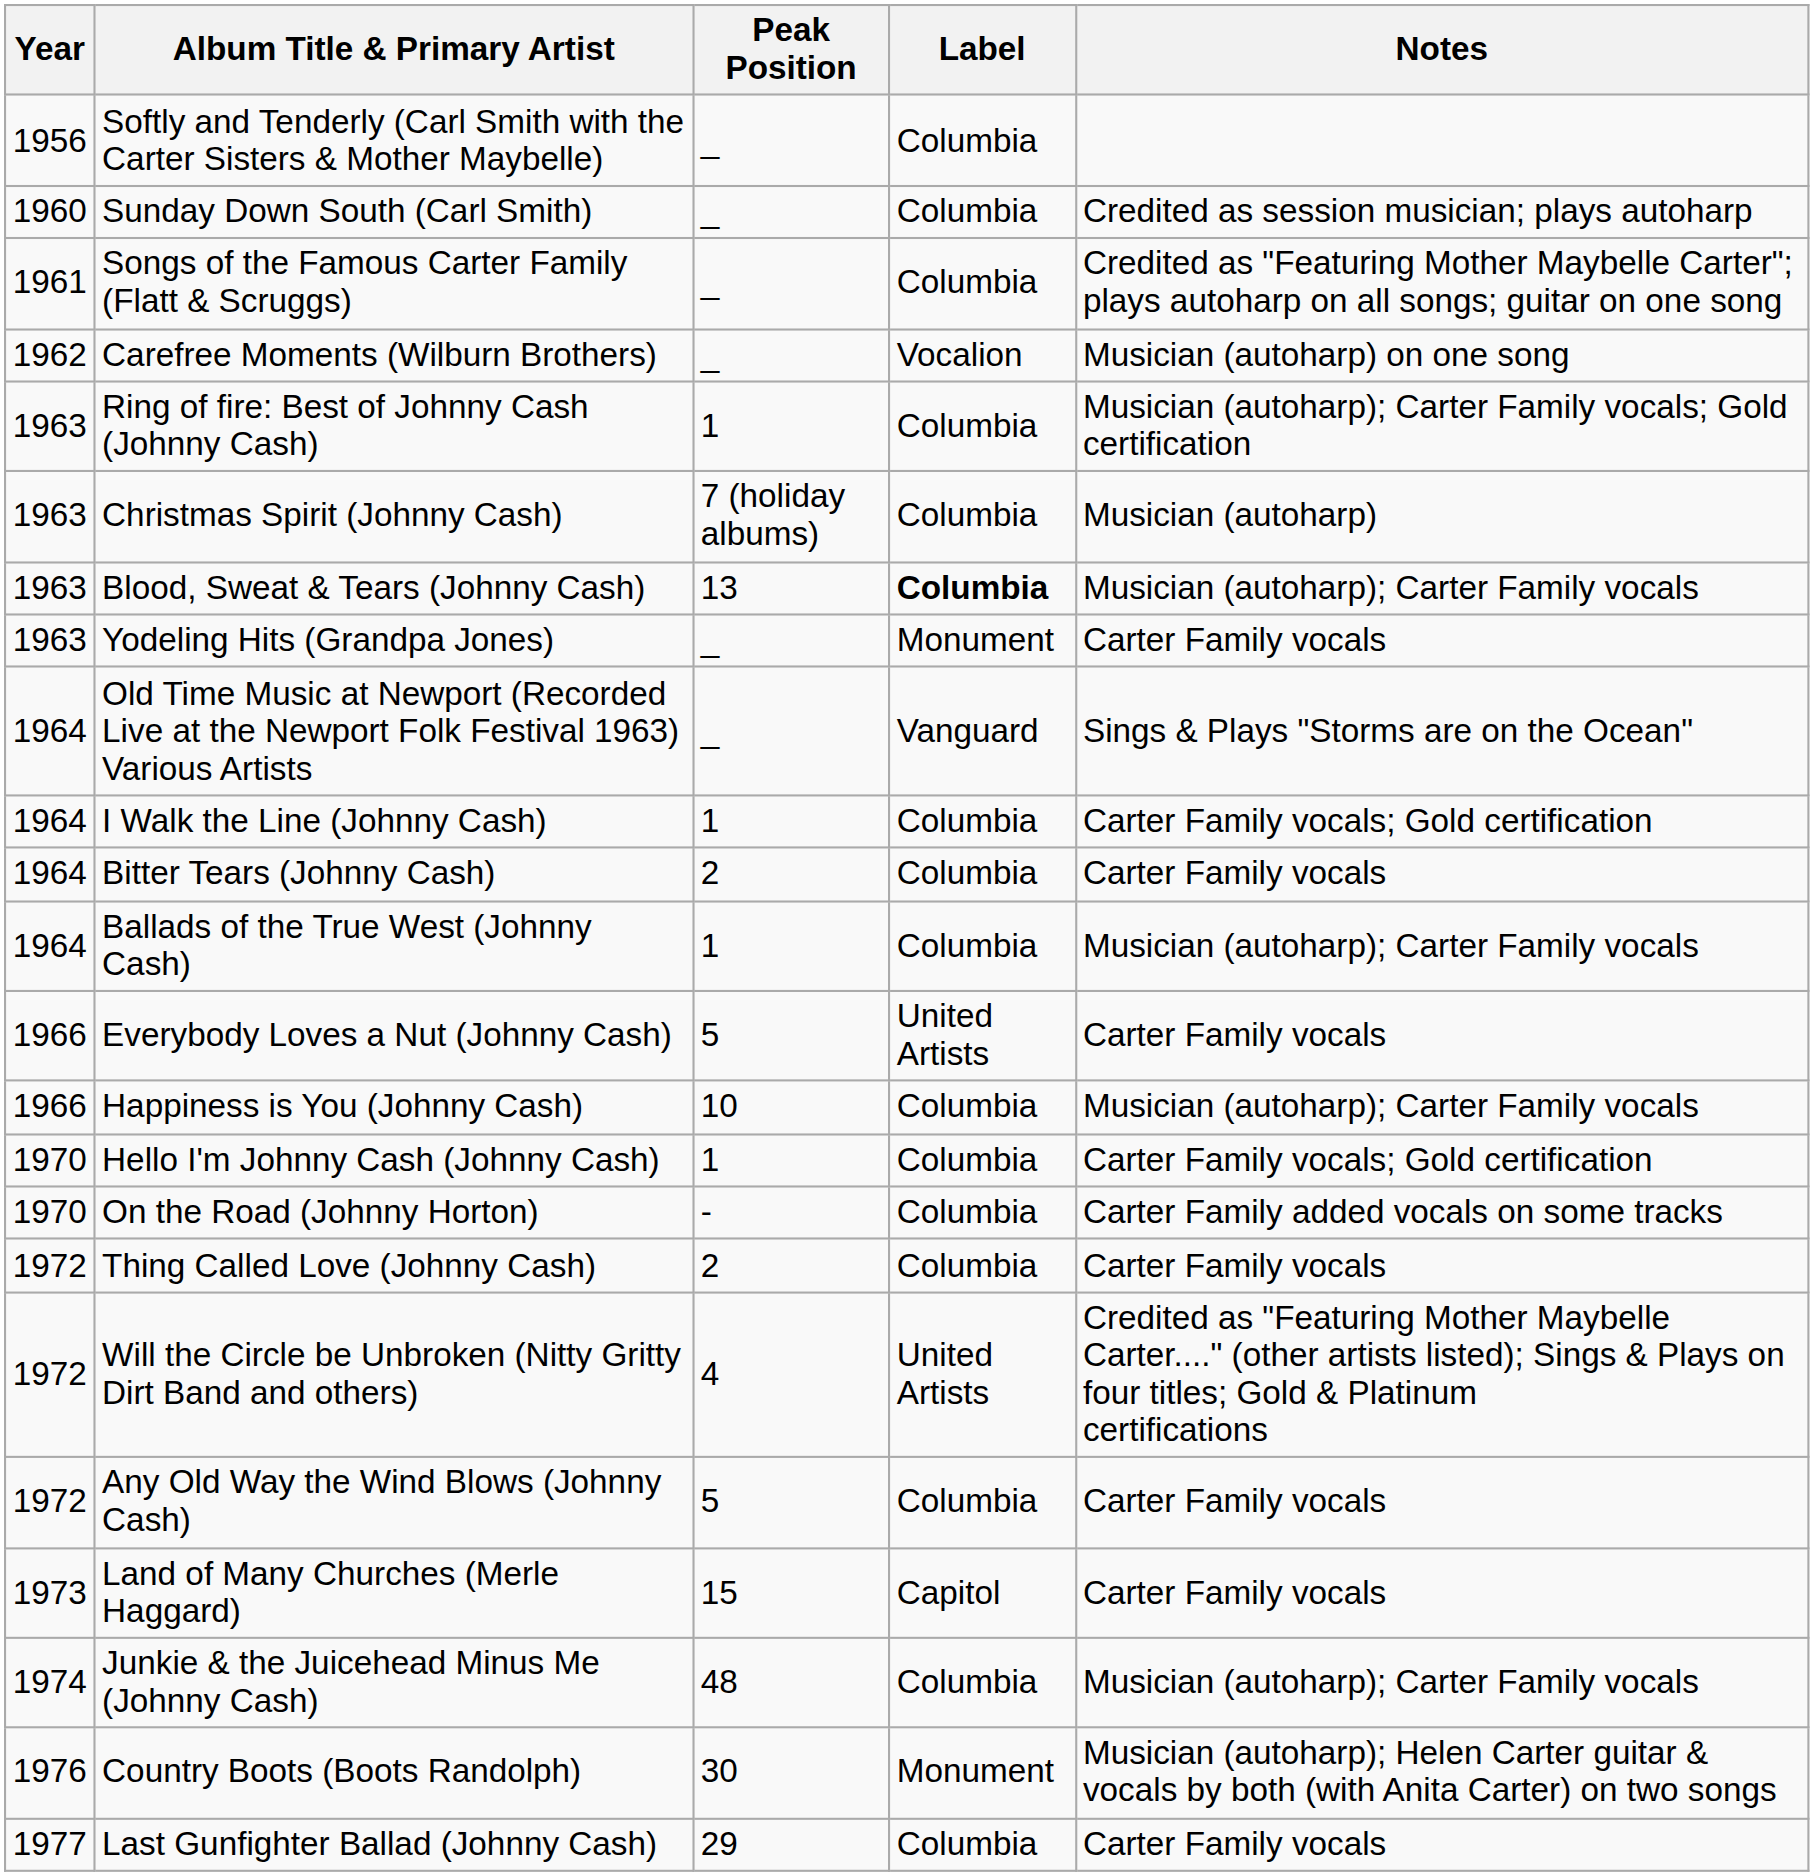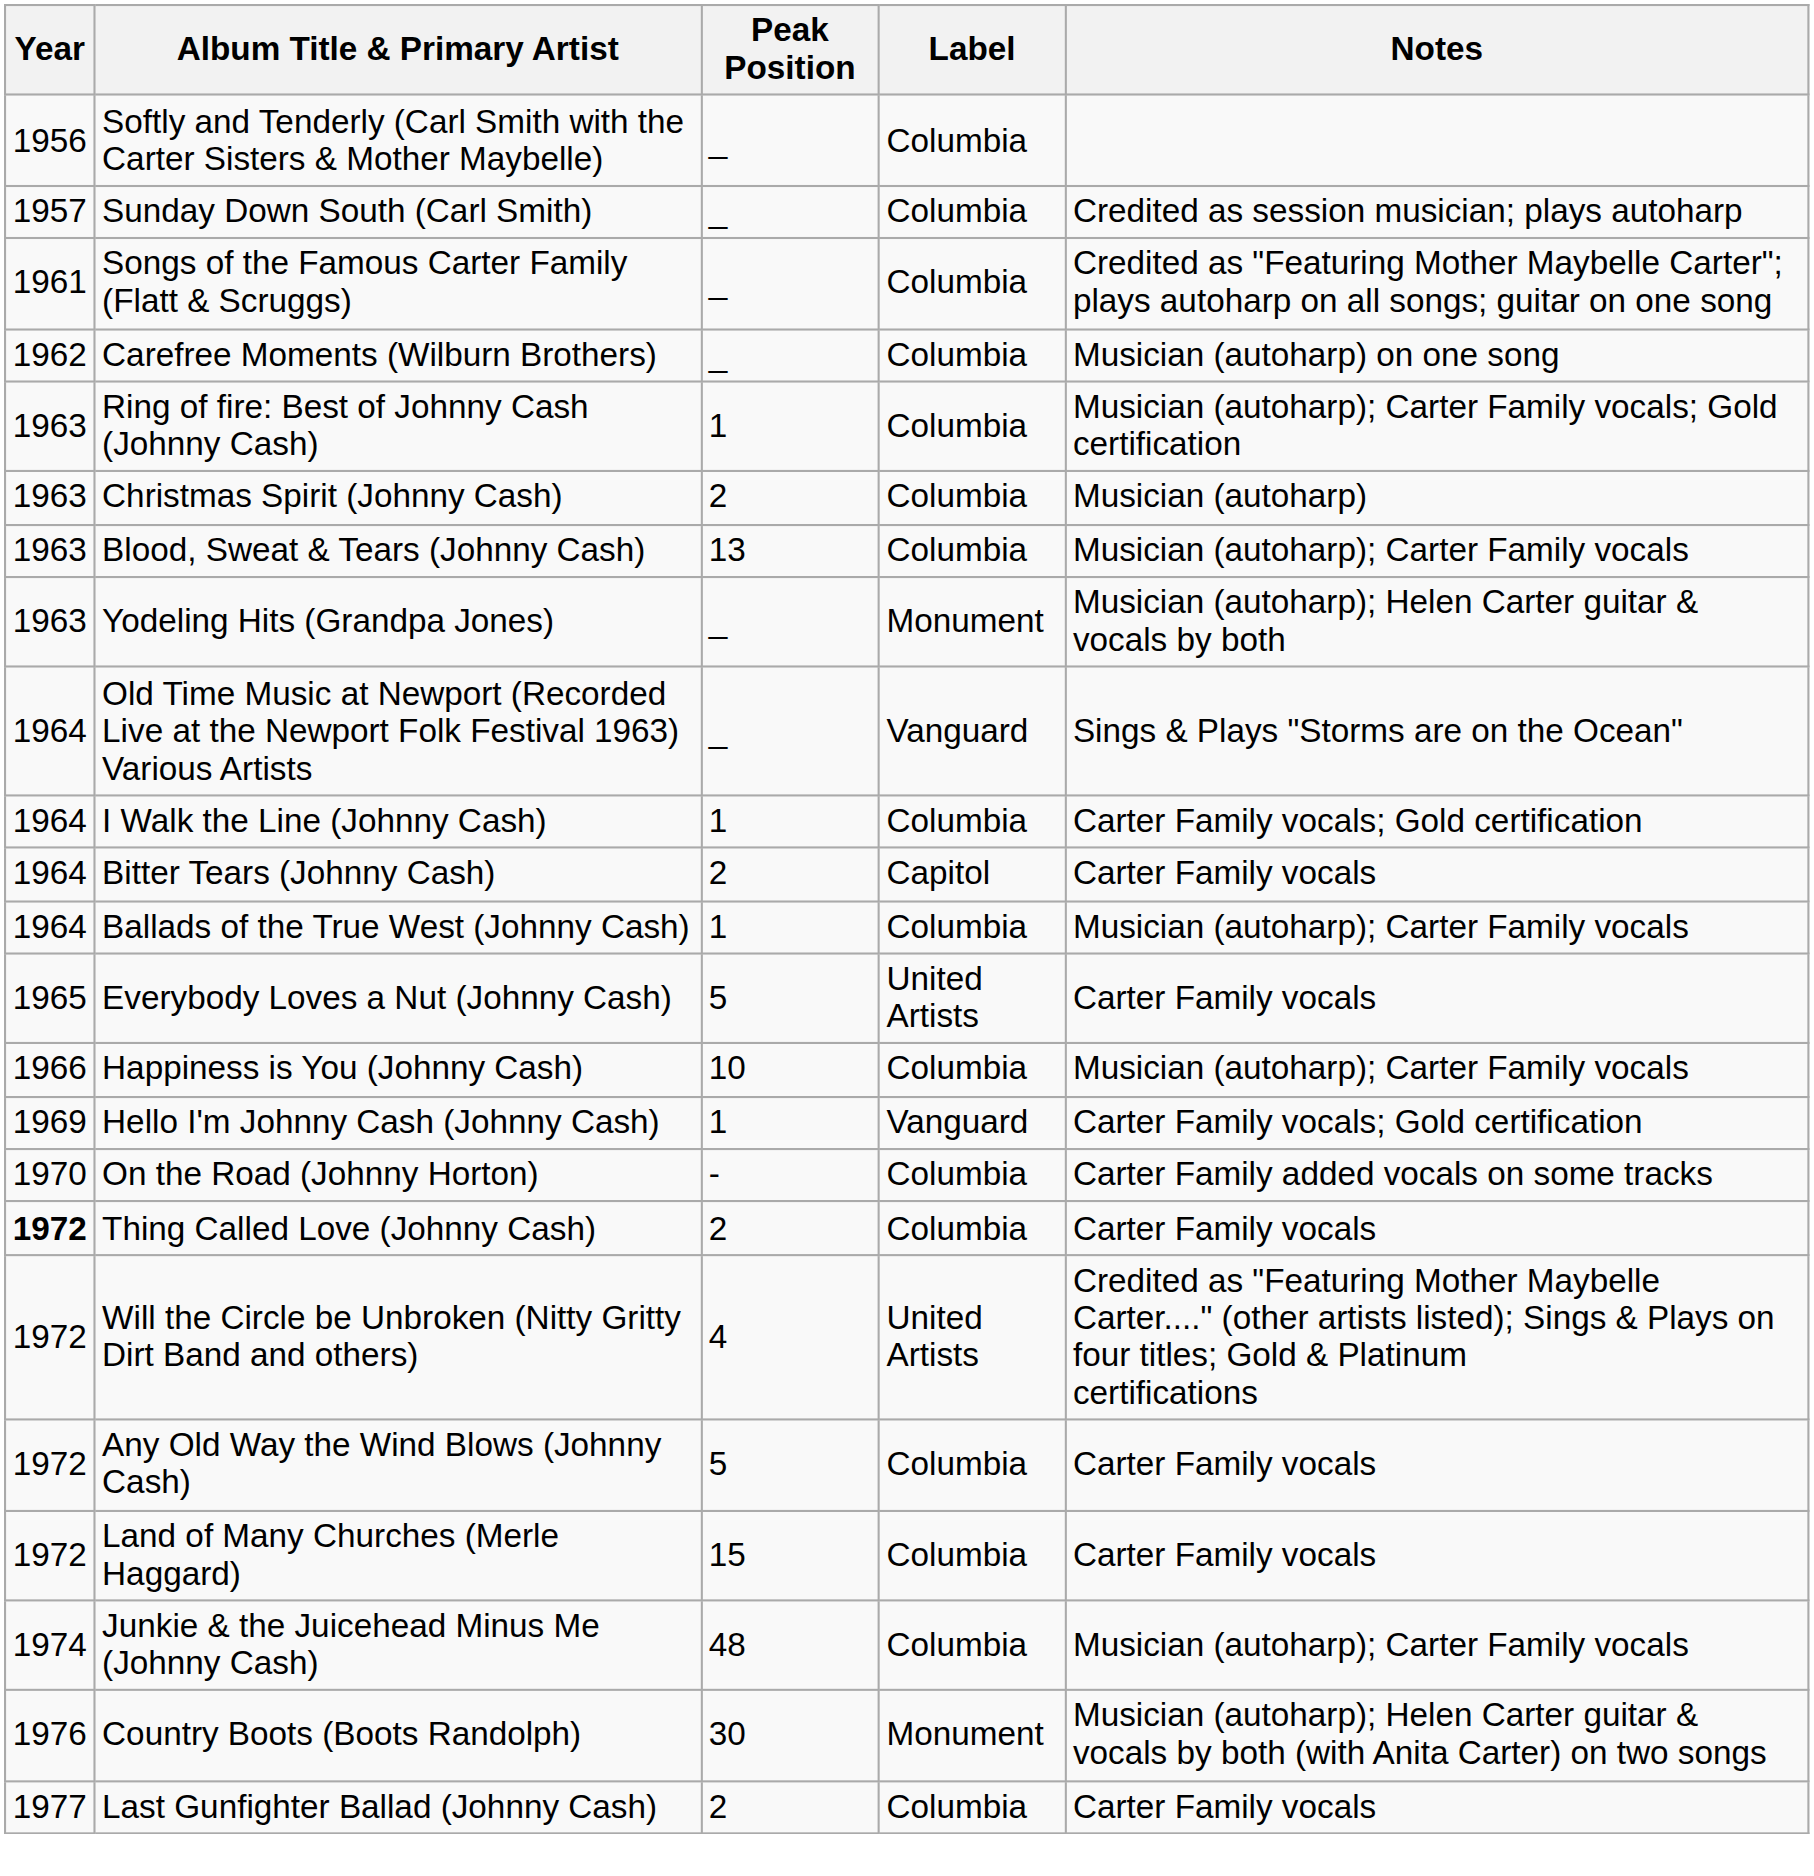Sunday Down South (Carl Smith) | Year: 1960 -> 1957
Carefree Moments (Wilburn Brothers) | Label: Vocalion -> Columbia
Christmas Spirit (Johnny Cash) | Peak Position: 7 (holiday albums) -> 2
Blood, Sweat & Tears (Johnny Cash) | Label: bold -> normal
Yodeling Hits (Grandpa Jones) | Notes: Carter Family vocals -> Musician (autoharp); Helen Carter guitar & vocals by both
Bitter Tears (Johnny Cash) | Label: Columbia -> Capitol
Everybody Loves a Nut (Johnny Cash) | Year: 1966 -> 1965
Hello I'm Johnny Cash (Johnny Cash) | Year: 1970 -> 1969
Hello I'm Johnny Cash (Johnny Cash) | Label: Columbia -> Vanguard
Thing Called Love (Johnny Cash) | Year: normal -> bold
Land of Many Churches (Merle Haggard) | Year: 1973 -> 1972
Land of Many Churches (Merle Haggard) | Label: Capitol -> Columbia
Last Gunfighter Ballad (Johnny Cash) | Peak Position: 29 -> 2
